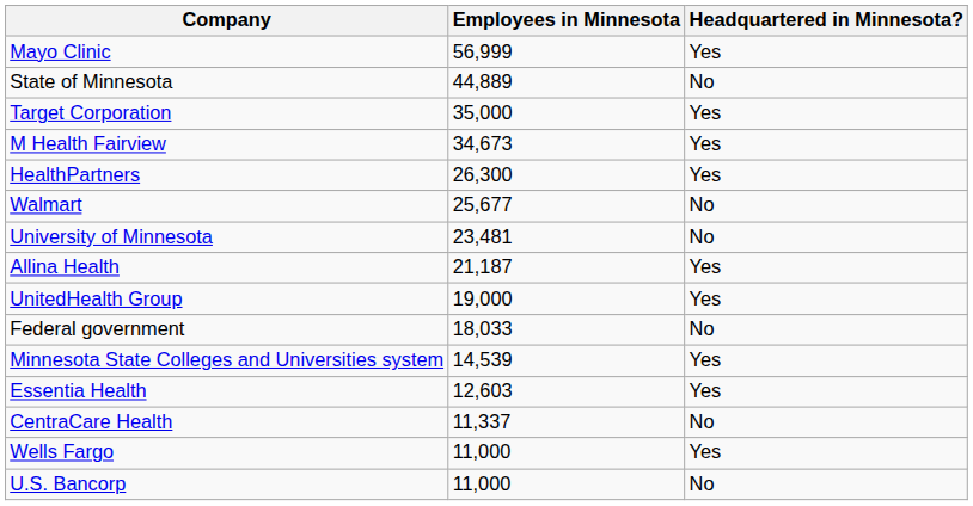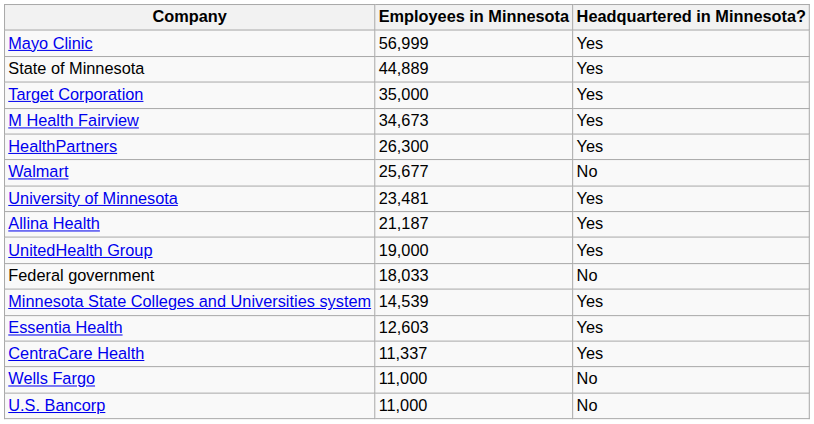State of Minnesota | Headquartered in Minnesota?: No -> Yes
University of Minnesota | Headquartered in Minnesota?: No -> Yes
CentraCare Health | Headquartered in Minnesota?: No -> Yes
Wells Fargo | Headquartered in Minnesota?: Yes -> No
